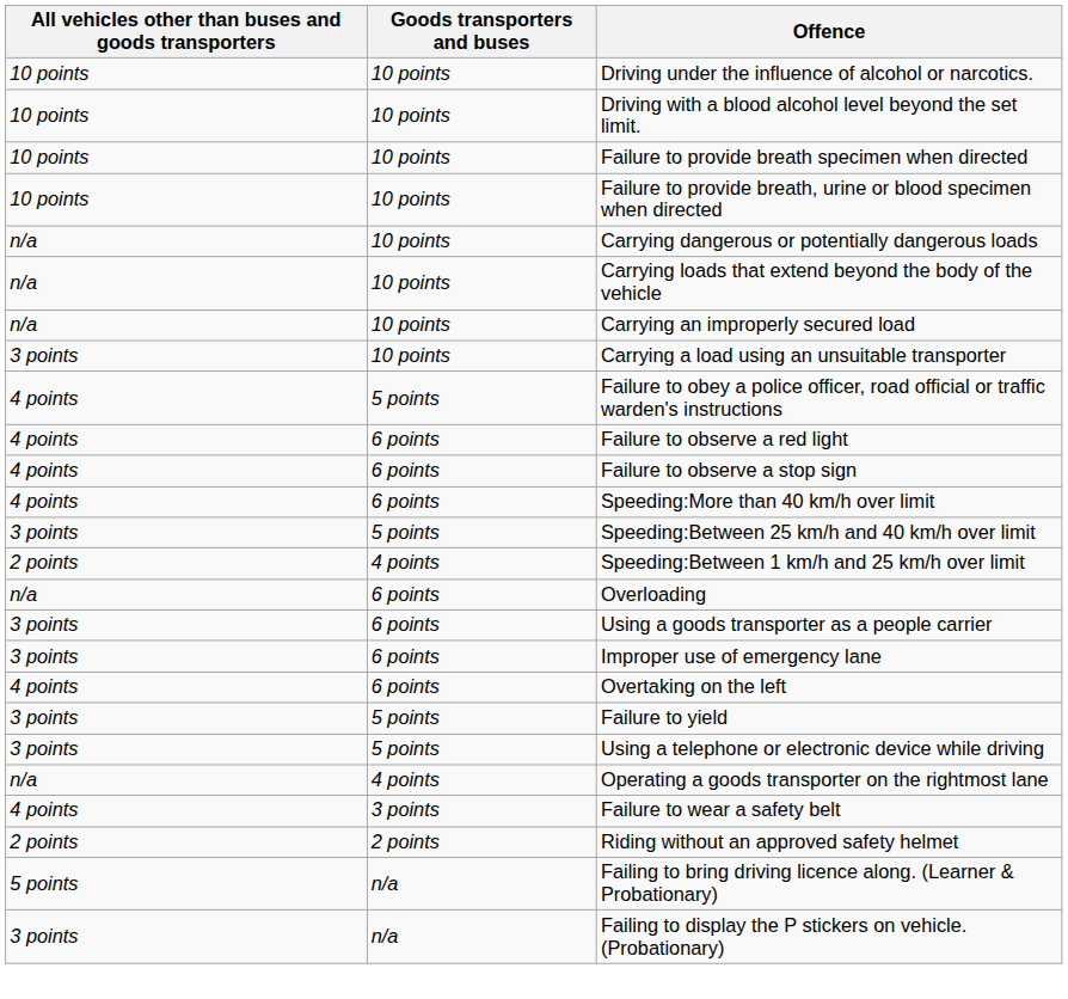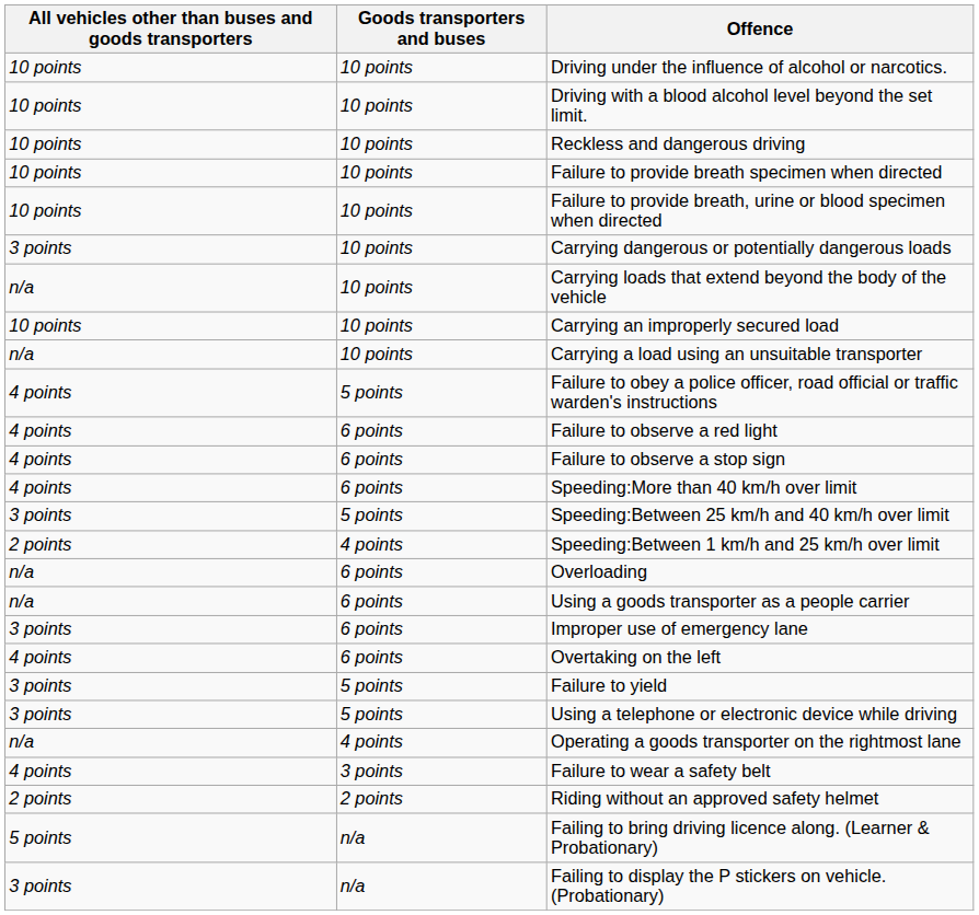+ row: 10 points | 10 points | Reckless and dangerous driving
Carrying dangerous or potentially dangerous loads | All vehicles other than buses and goods transporters: n/a -> 3 points
Carrying an improperly secured load | All vehicles other than buses and goods transporters: n/a -> 10 points
Carrying a load using an unsuitable transporter | All vehicles other than buses and goods transporters: 3 points -> n/a
Using a goods transporter as a people carrier | All vehicles other than buses and goods transporters: 3 points -> n/a
